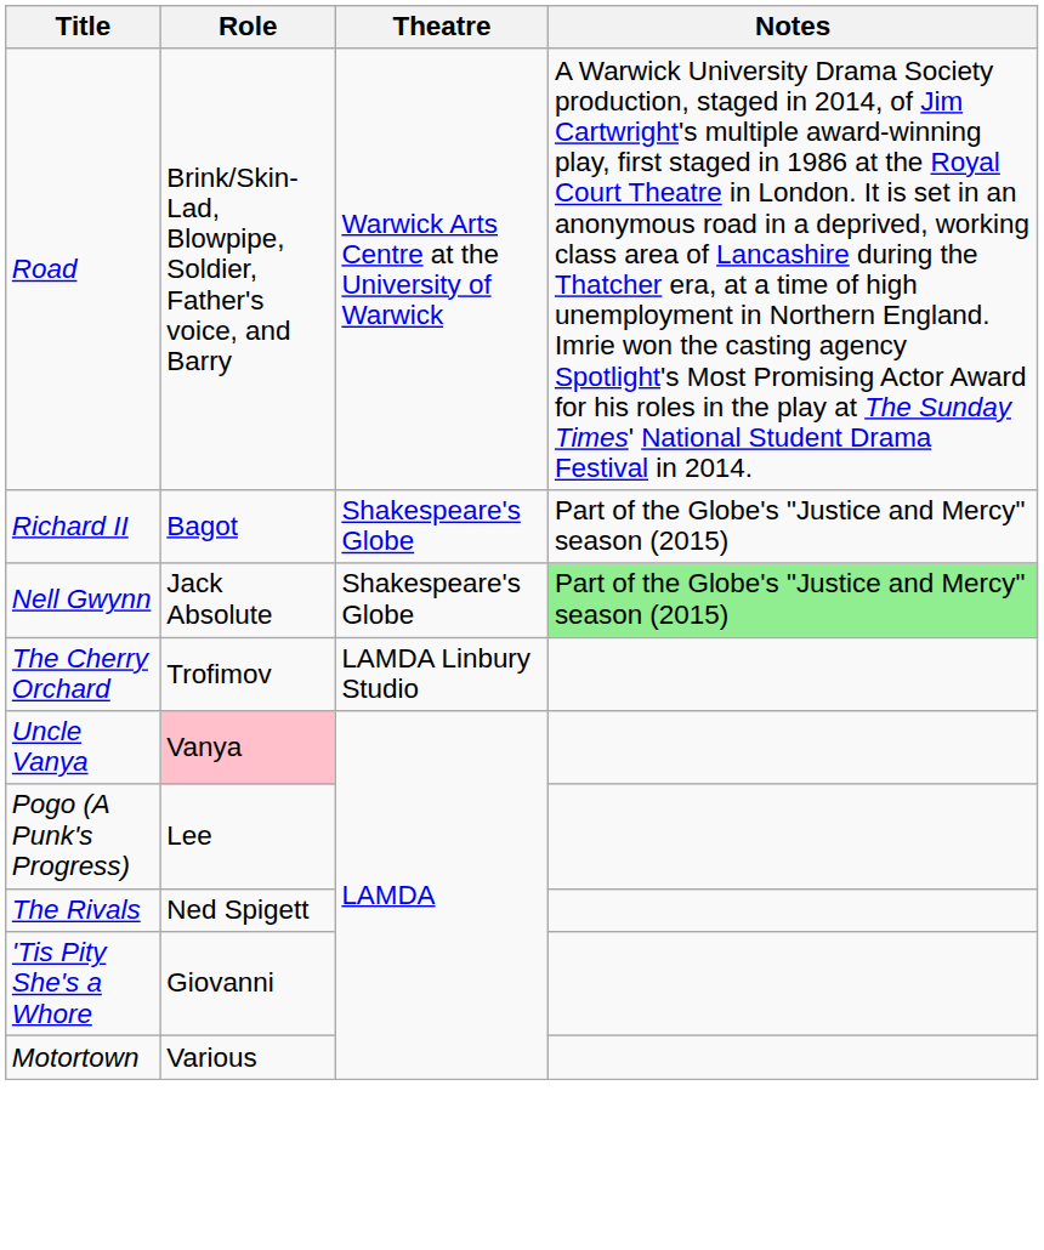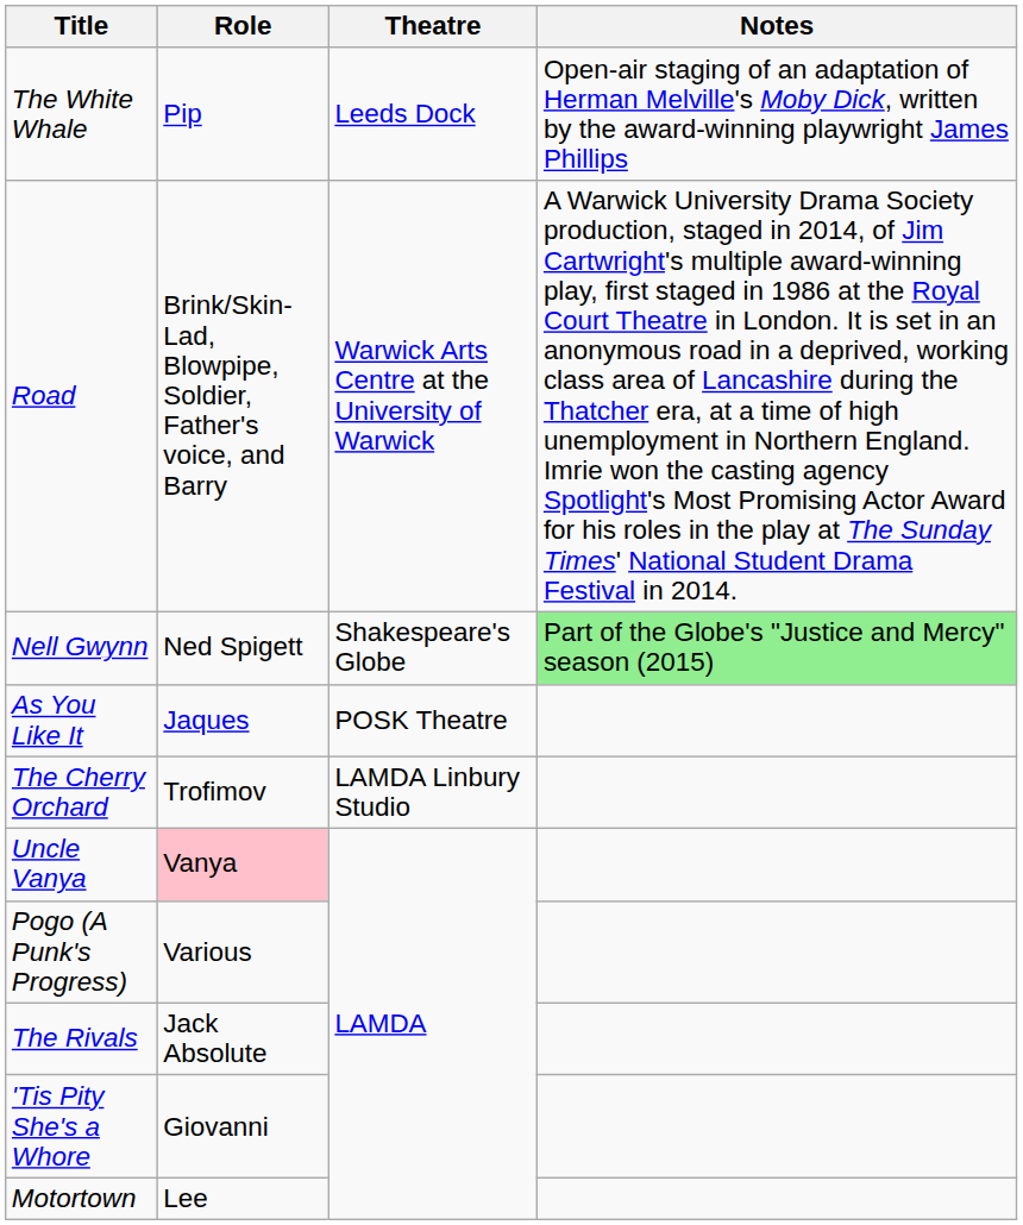+ row: The White Whale | Pip | Leeds Dock | Open-air staging of an adaptation of Herman Melville's Moby Dick, written by the award-winning playwright James Phillips
- row: Richard II | Bagot | Shakespeare's Globe | Part of the Globe's "Justice and Mercy" season (2015)
Nell Gwynn | Role: Jack Absolute -> Ned Spigett
+ row: As You Like It | Jaques | POSK Theatre
Pogo (A Punk's Progress) | Role: Lee -> Various
The Rivals | Role: Ned Spigett -> Jack Absolute
Motortown | Role: Various -> Lee
